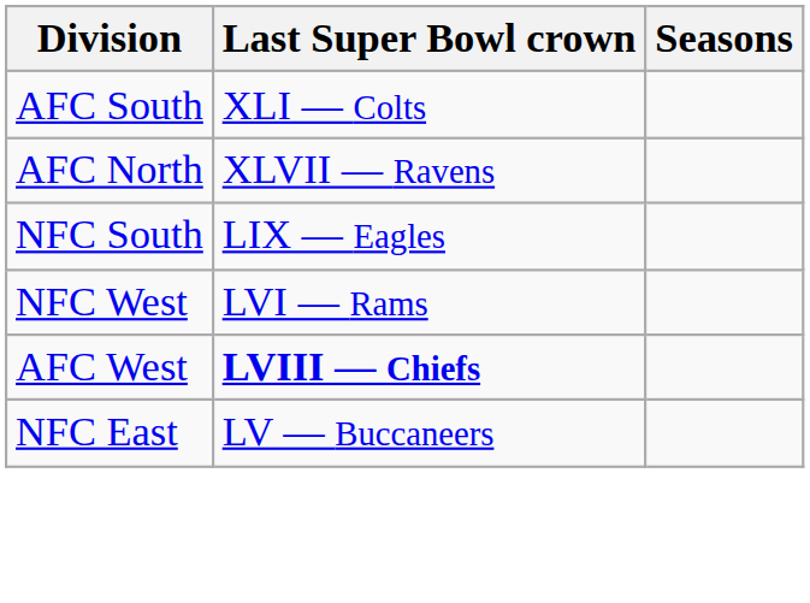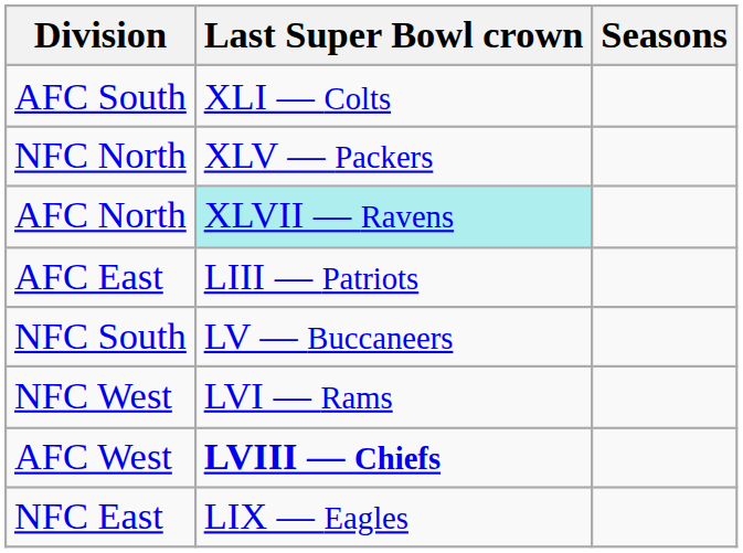+ row: NFC North | XLV — Packers
AFC North | Last Super Bowl crown: no background -> paleturquoise background
+ row: AFC East | LIII — Patriots
NFC South | Last Super Bowl crown: LIX — Eagles -> LV — Buccaneers
NFC East | Last Super Bowl crown: LV — Buccaneers -> LIX — Eagles
